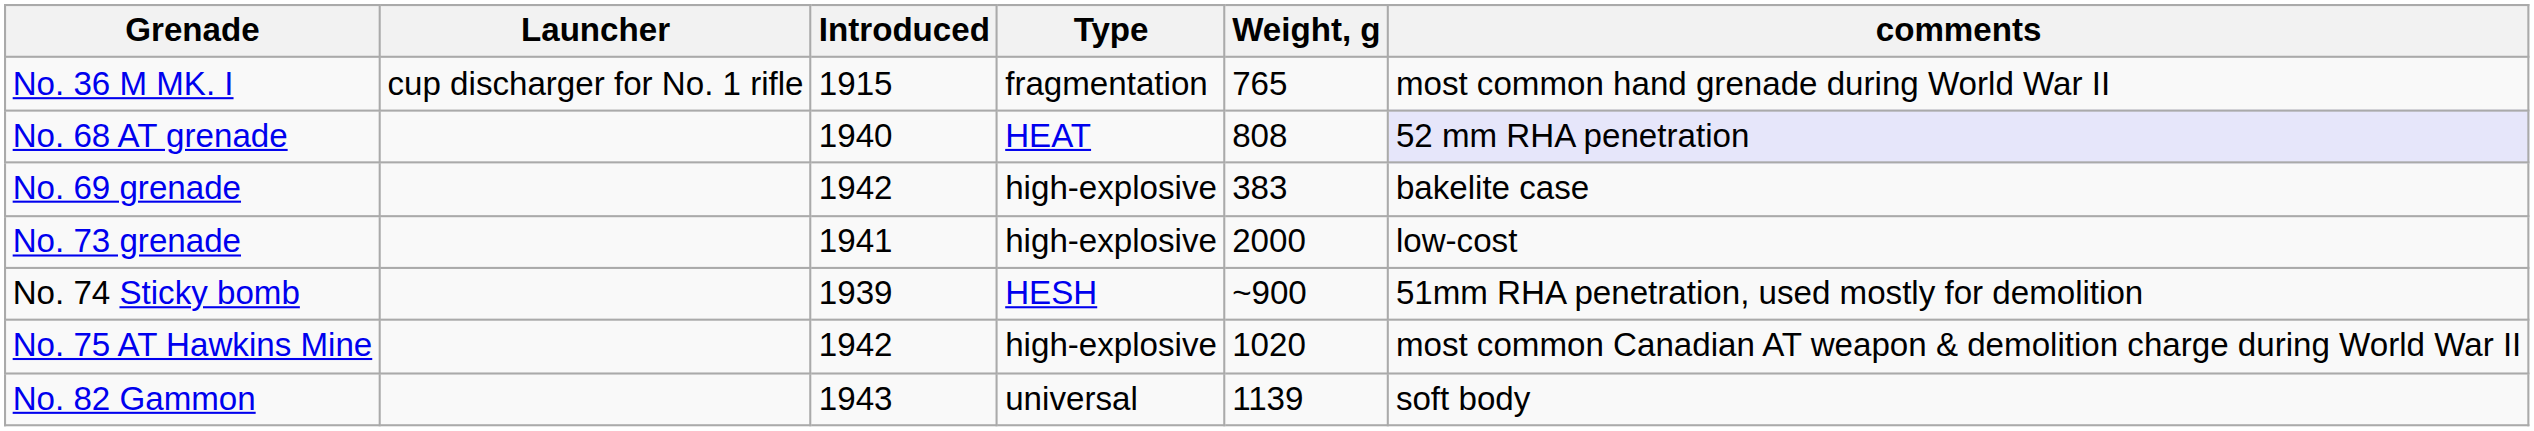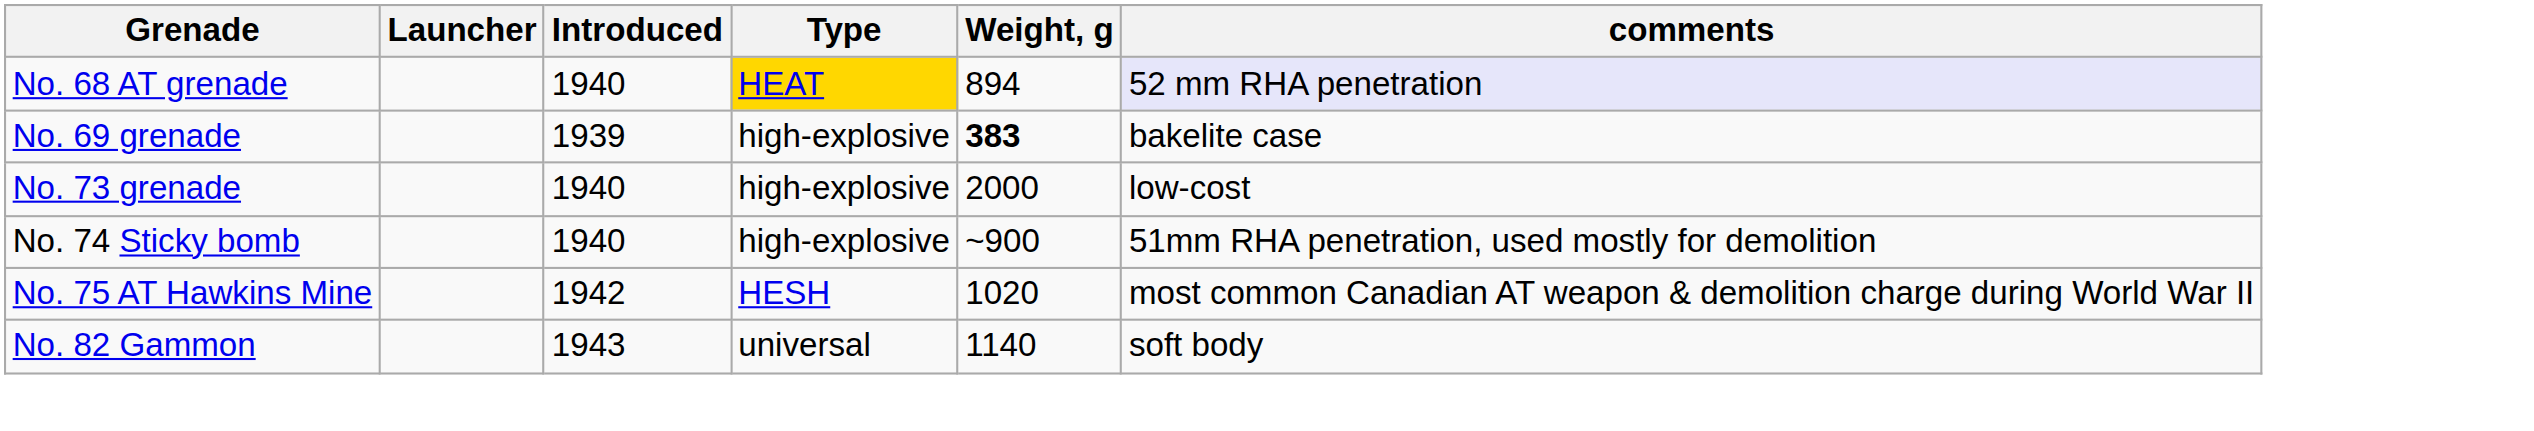- row: No. 36 M MK. I | cup discharger for No. 1 rifle | 1915 | fragmentation | 765 | most common hand grenade during World War II
No. 68 AT grenade | Type: no background -> gold background
No. 68 AT grenade | Weight, g: 808 -> 894
No. 69 grenade | Introduced: 1942 -> 1939
No. 69 grenade | Weight, g: normal -> bold
No. 73 grenade | Introduced: 1941 -> 1940
No. 74 Sticky bomb | Introduced: 1939 -> 1940
No. 74 Sticky bomb | Type: HESH -> high-explosive
No. 75 AT Hawkins Mine | Type: high-explosive -> HESH
No. 82 Gammon | Weight, g: 1139 -> 1140
